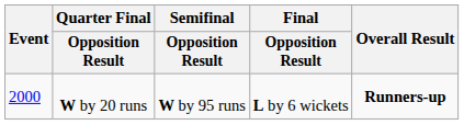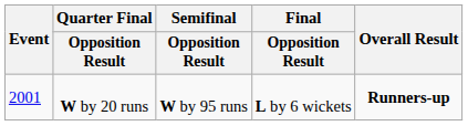W by 20 runs | Event: 2000 -> 2001
